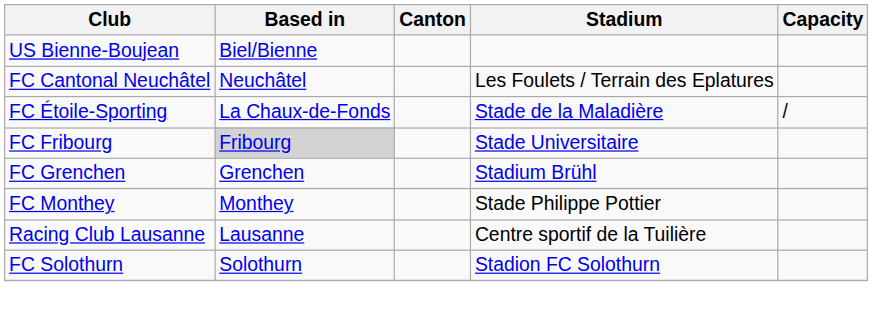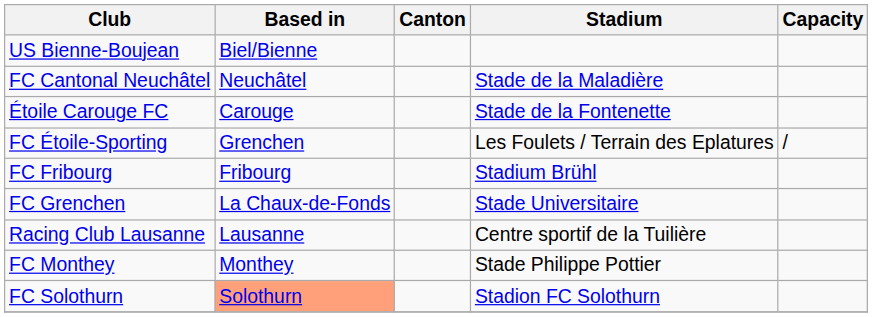FC Cantonal Neuchâtel | Stadium: Les Foulets / Terrain des Eplatures -> Stade de la Maladière
+ row: Étoile Carouge FC | Carouge | Stade de la Fontenette
FC Étoile-Sporting | Based in: La Chaux-de-Fonds -> Grenchen
FC Étoile-Sporting | Stadium: Stade de la Maladière -> Les Foulets / Terrain des Eplatures
FC Fribourg | Based in: lightgrey background -> no background
FC Fribourg | Stadium: Stade Universitaire -> Stadium Brühl
FC Grenchen | Based in: Grenchen -> La Chaux-de-Fonds
FC Grenchen | Stadium: Stadium Brühl -> Stade Universitaire
rows swapped: FC Monthey <-> Racing Club Lausanne
FC Solothurn | Based in: no background -> lightsalmon background
